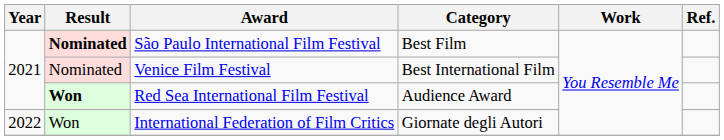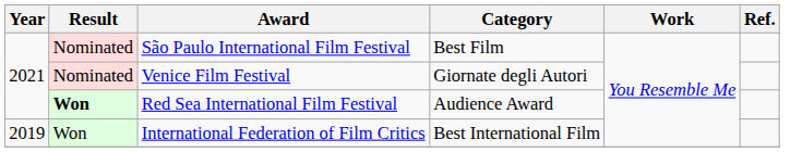São Paulo International Film Festival | Result: bold -> normal
Venice Film Festival | Category: Best International Film -> Giornate degli Autori
International Federation of Film Critics | Year: 2022 -> 2019
International Federation of Film Critics | Category: Giornate degli Autori -> Best International Film
